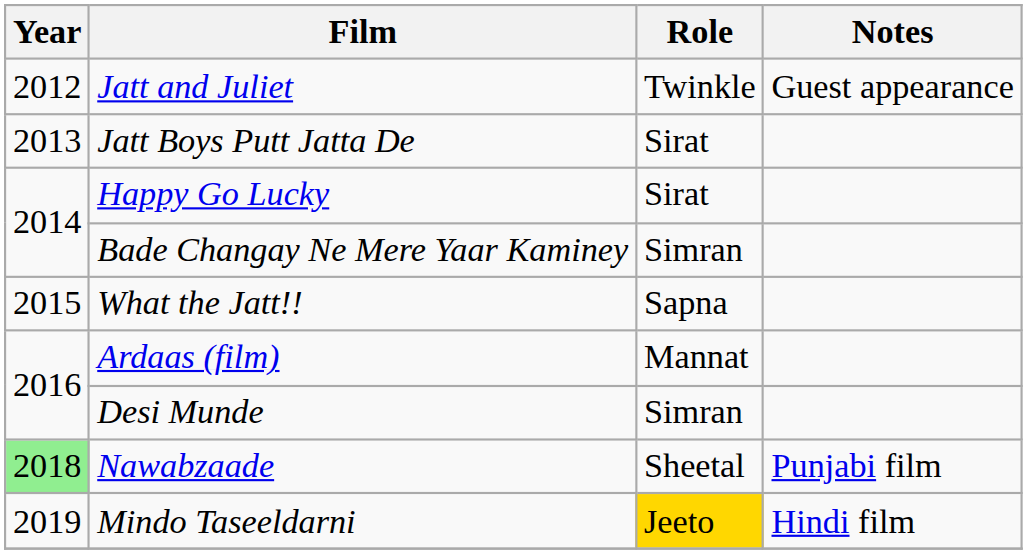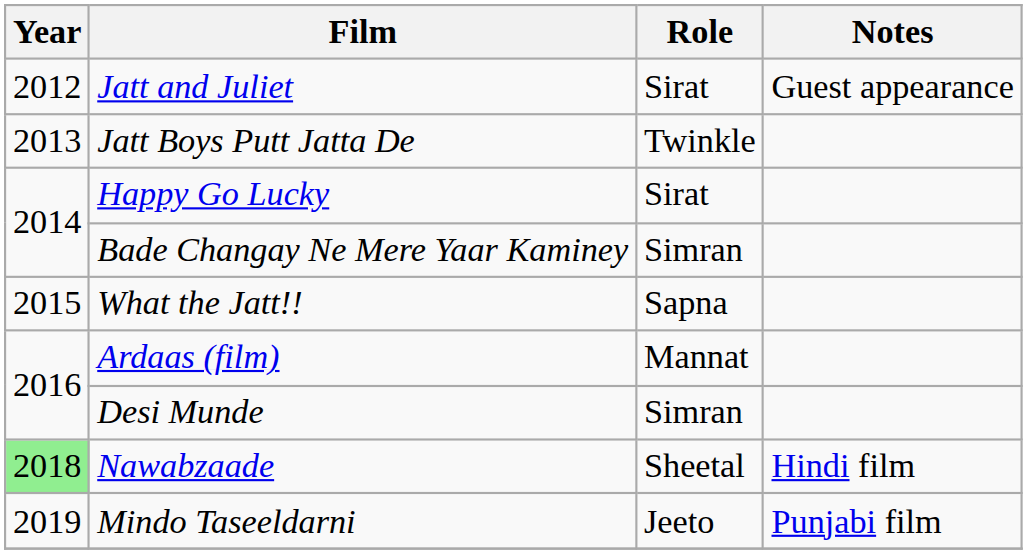Jatt and Juliet | Role: Twinkle -> Sirat
Jatt Boys Putt Jatta De | Role: Sirat -> Twinkle
Nawabzaade | Notes: Punjabi film -> Hindi film
Mindo Taseeldarni | Role: gold background -> no background
Mindo Taseeldarni | Notes: Hindi film -> Punjabi film
